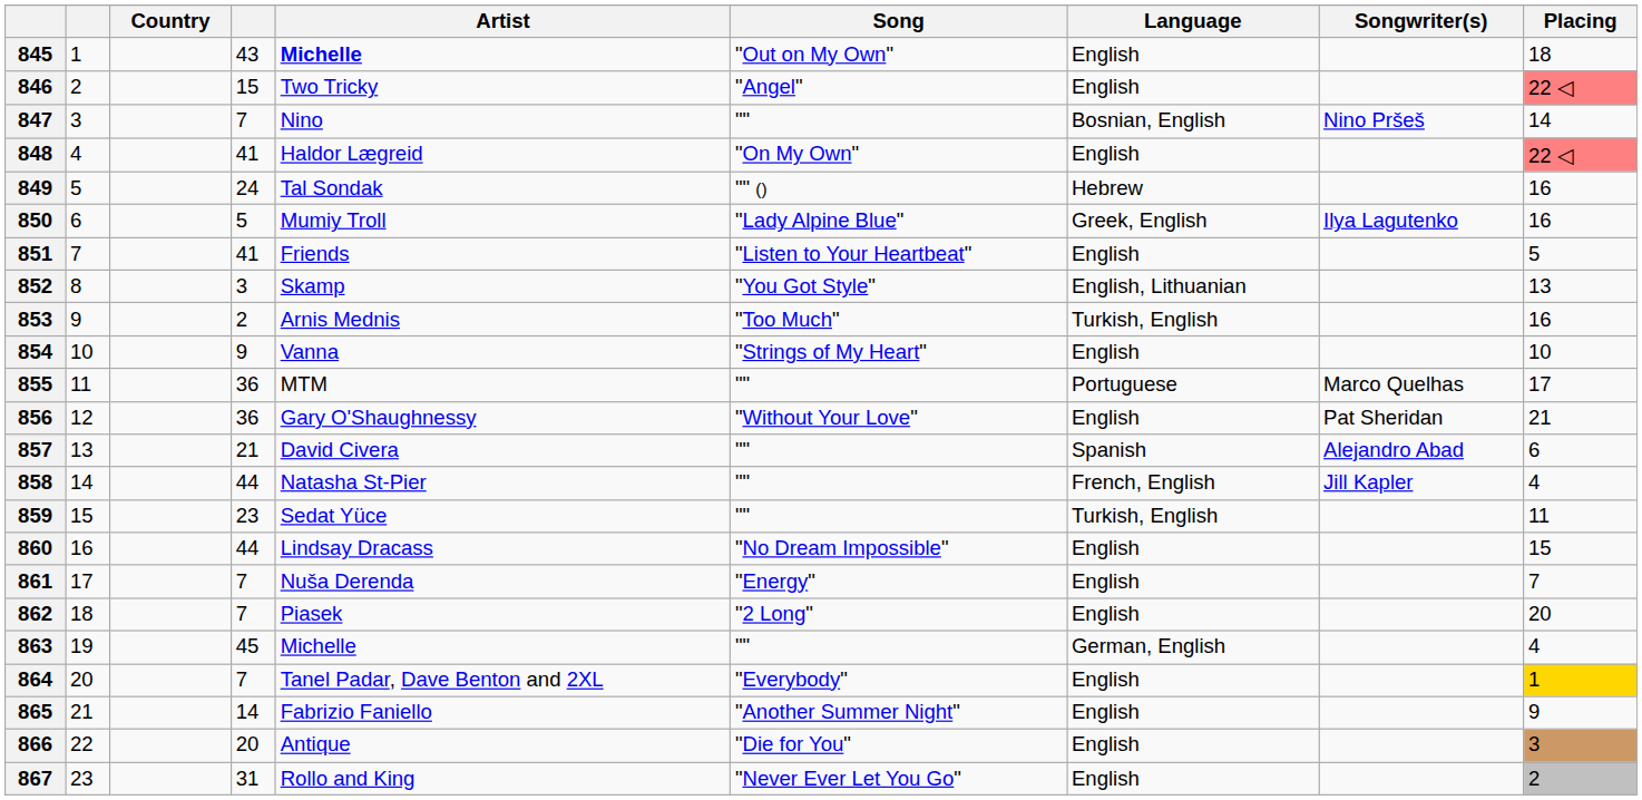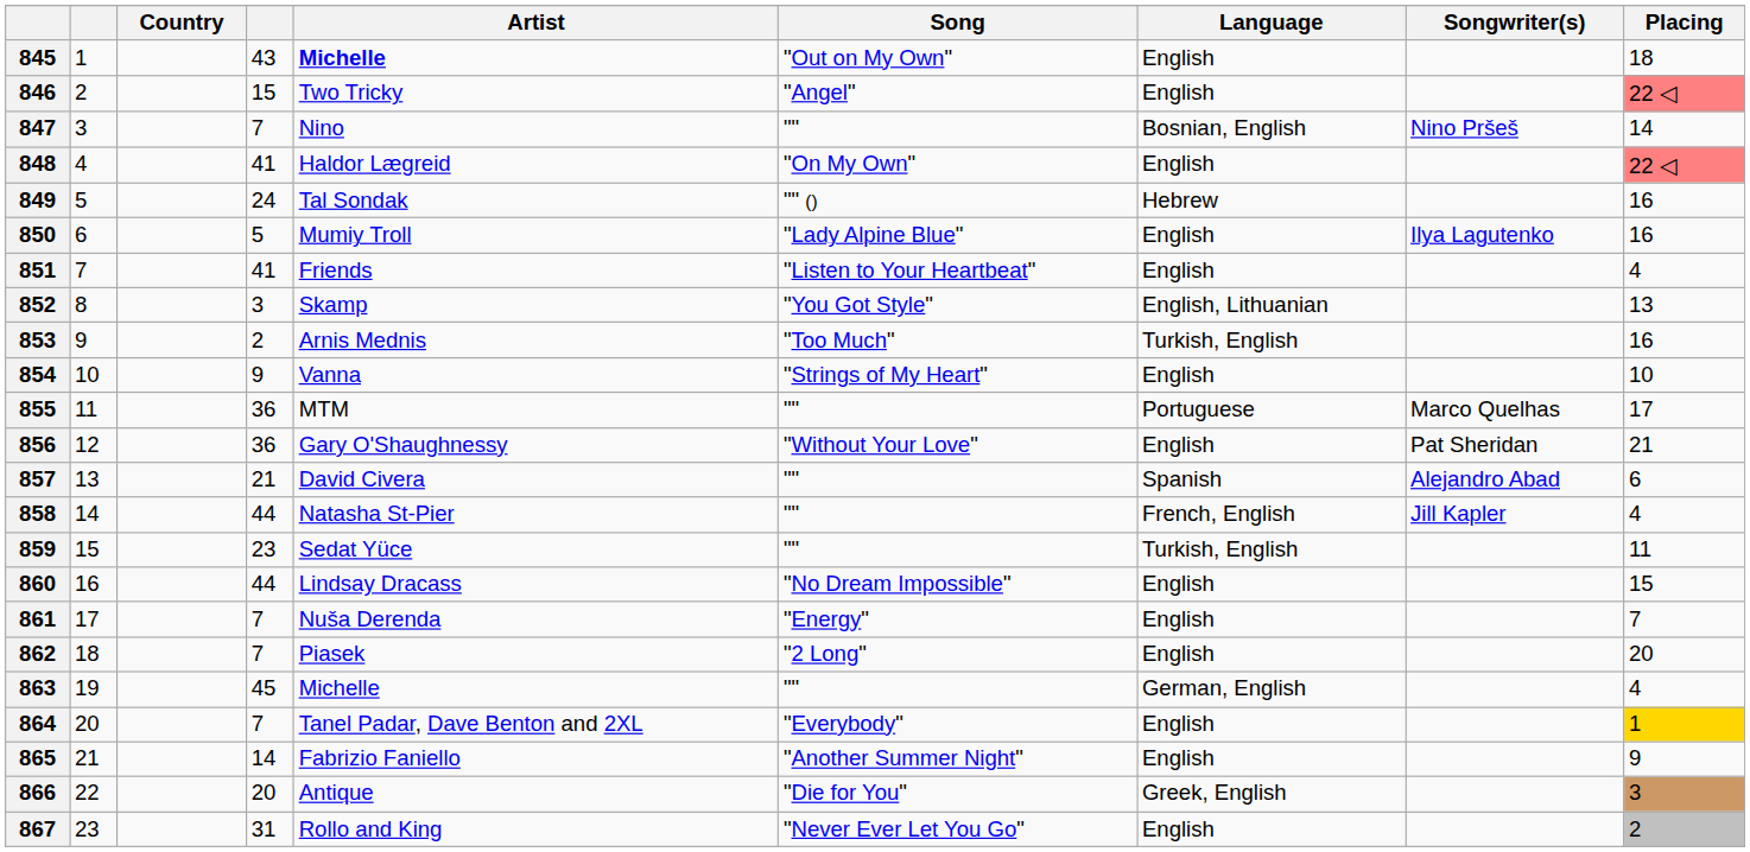850 | Language: Greek, English -> English
851 | Placing: 5 -> 4
866 | Language: English -> Greek, English
